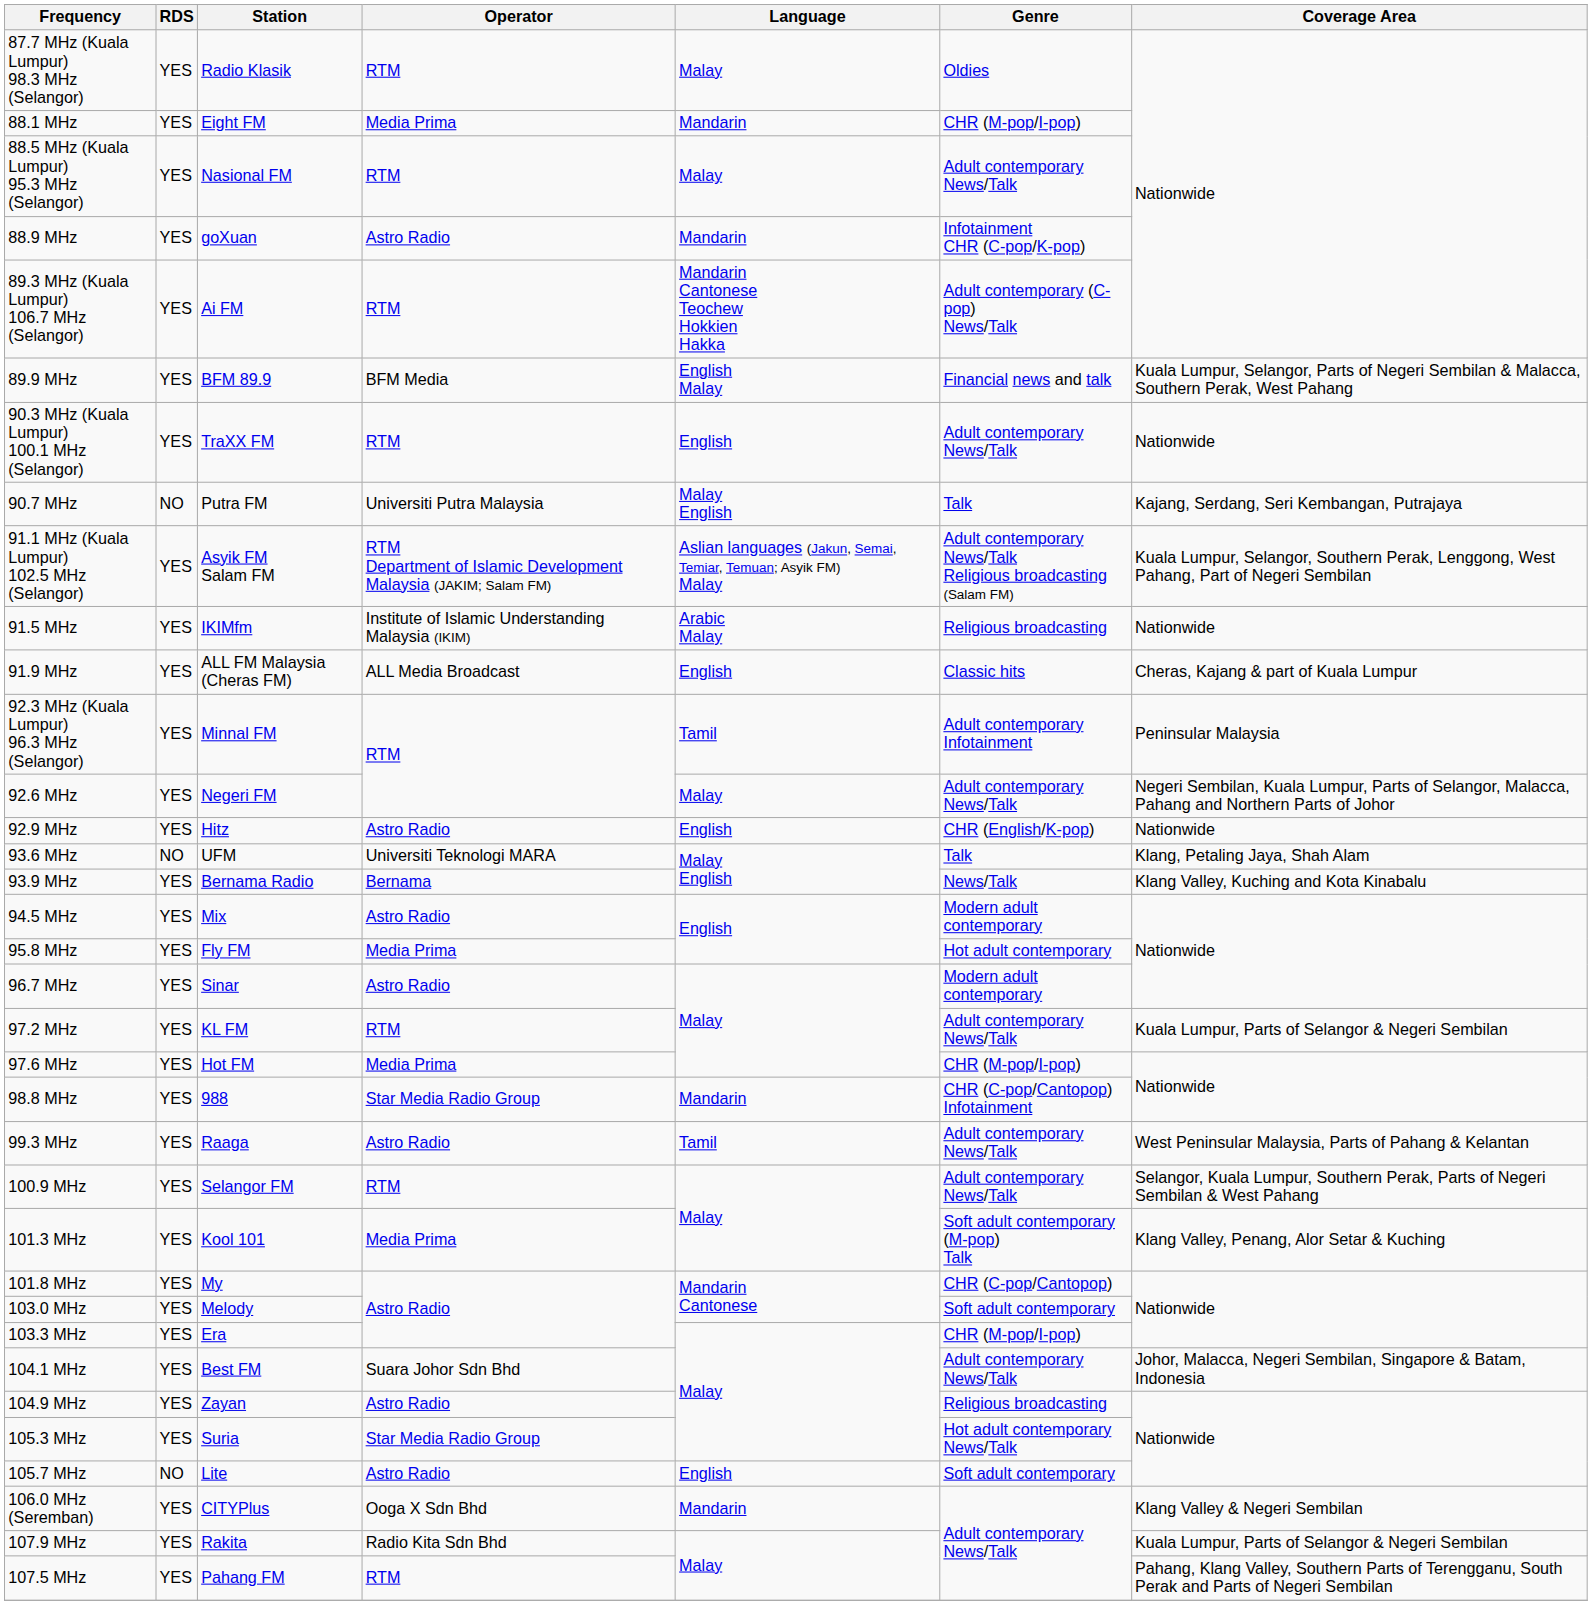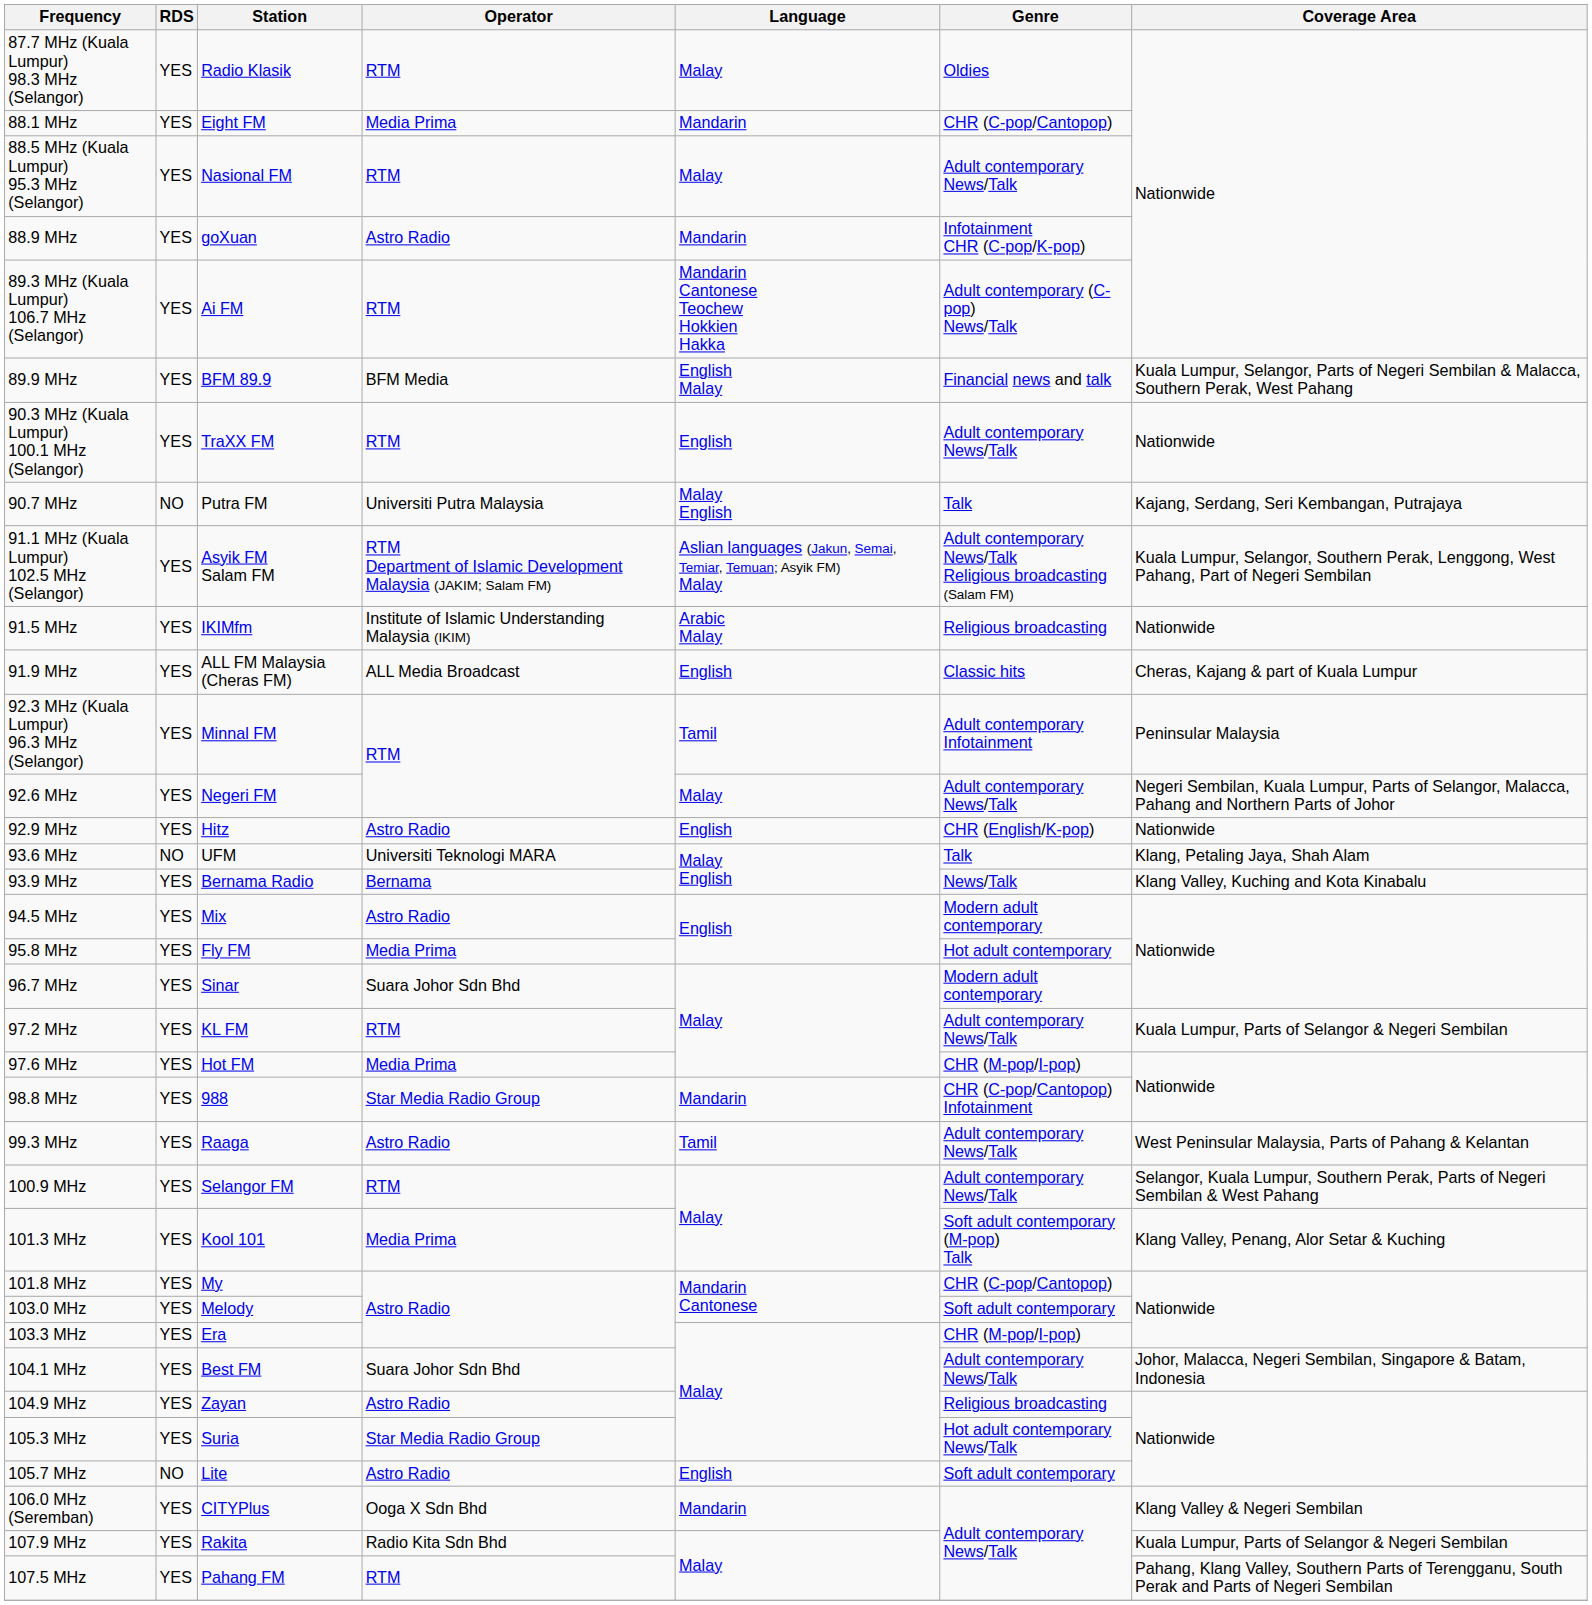88.1 MHz | Genre: CHR (M-pop/I-pop) -> CHR (C-pop/Cantopop)
96.7 MHz | Operator: Astro Radio -> Suara Johor Sdn Bhd
